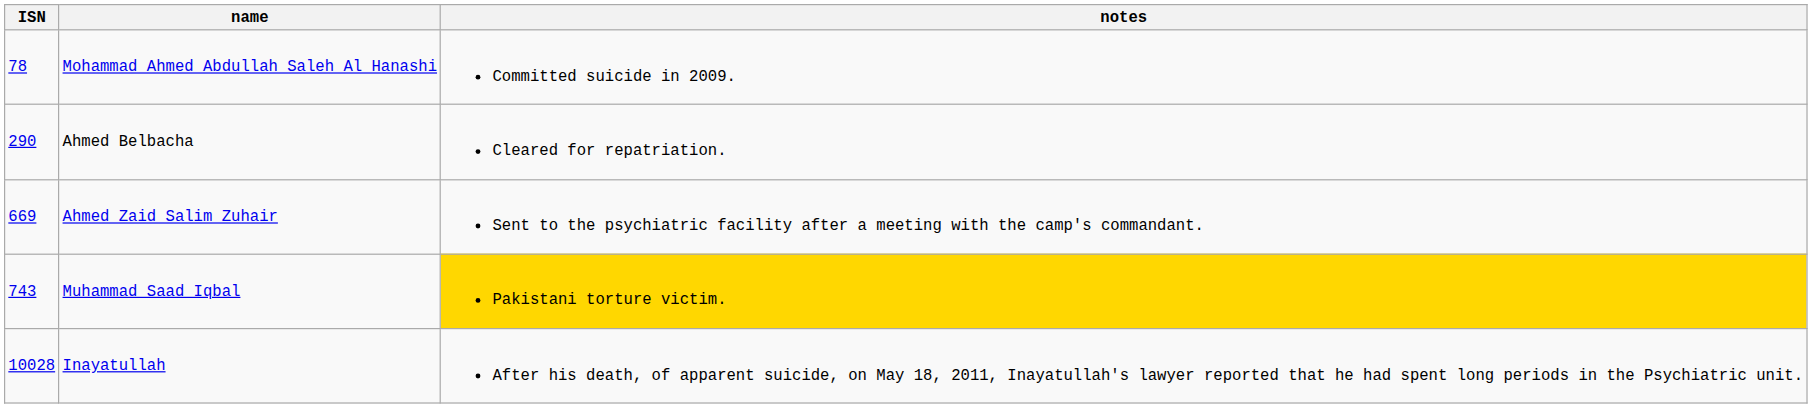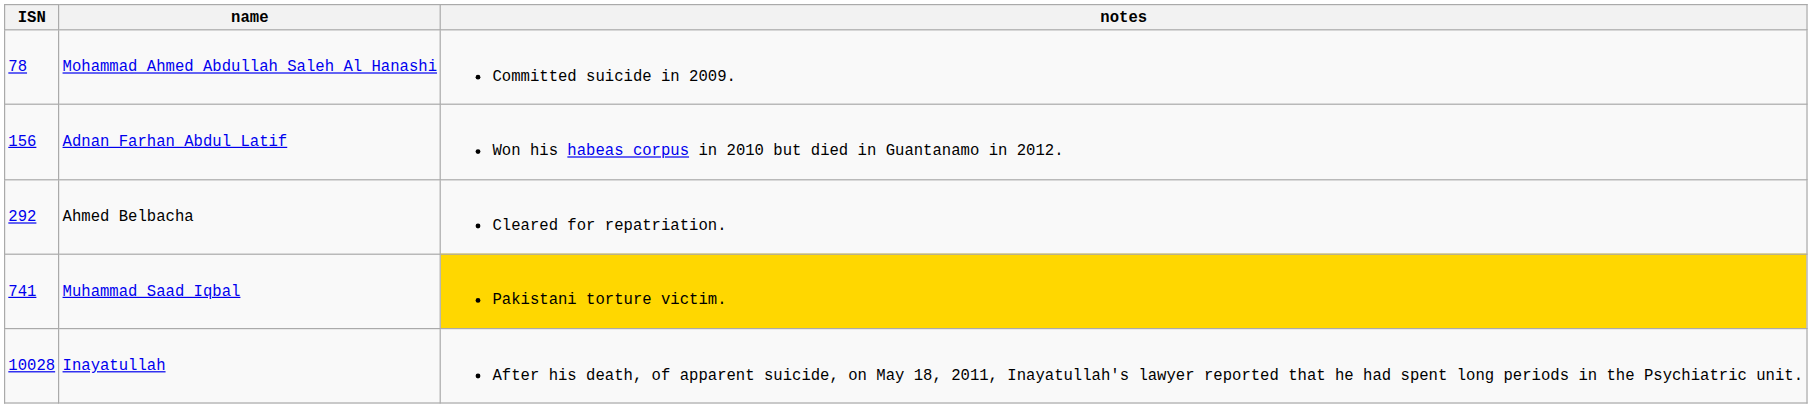+ row: 156 | Adnan Farhan Abdul Latif | Won his habeas corpus in 2010 but died in Guantanamo in 2012.
Ahmed Belbacha | ISN: 290 -> 292
- row: 669 | Ahmed Zaid Salim Zuhair | Sent to the psychiatric facility after a meeting with the camp's commandant.
Muhammad Saad Iqbal | ISN: 743 -> 741
